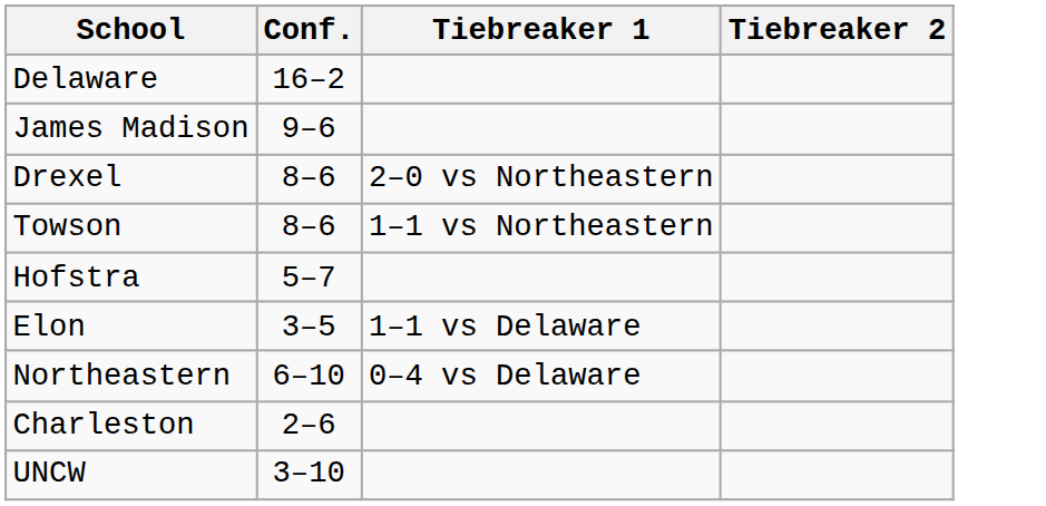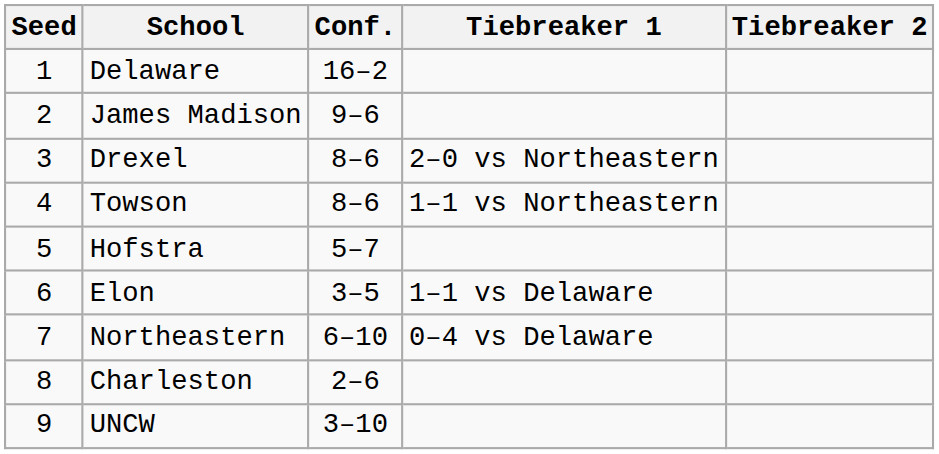+ column: Seed | 1 | 2 | 3 | 4 | 5 | 6 | 7 | 8 | 9
